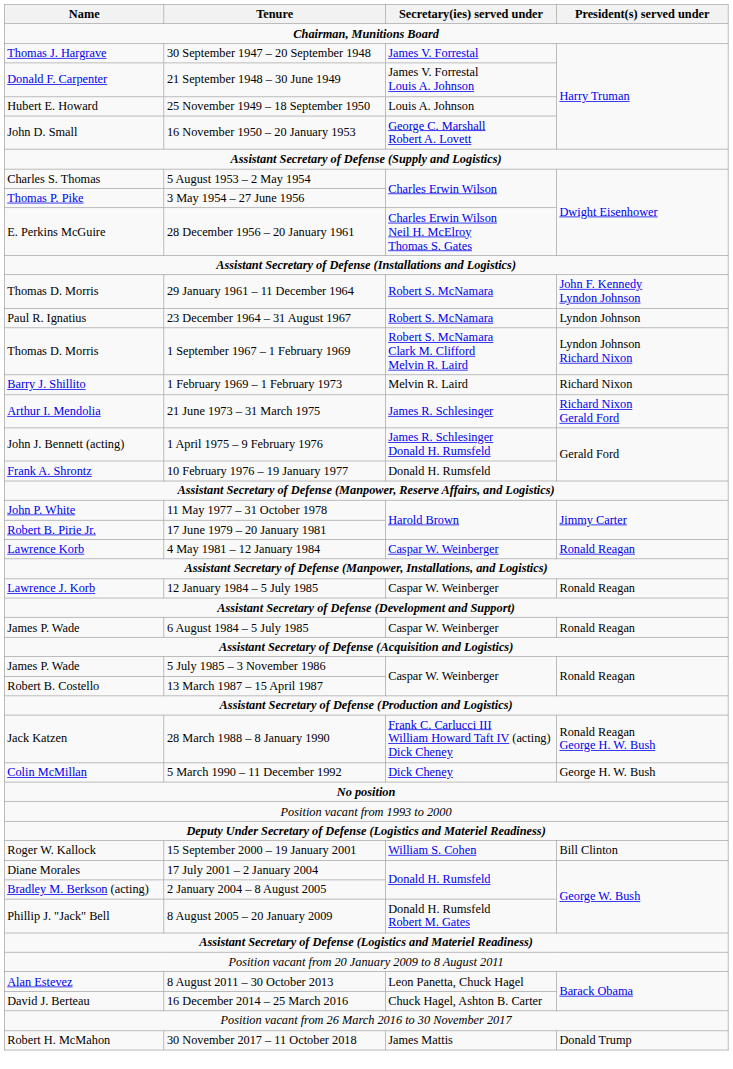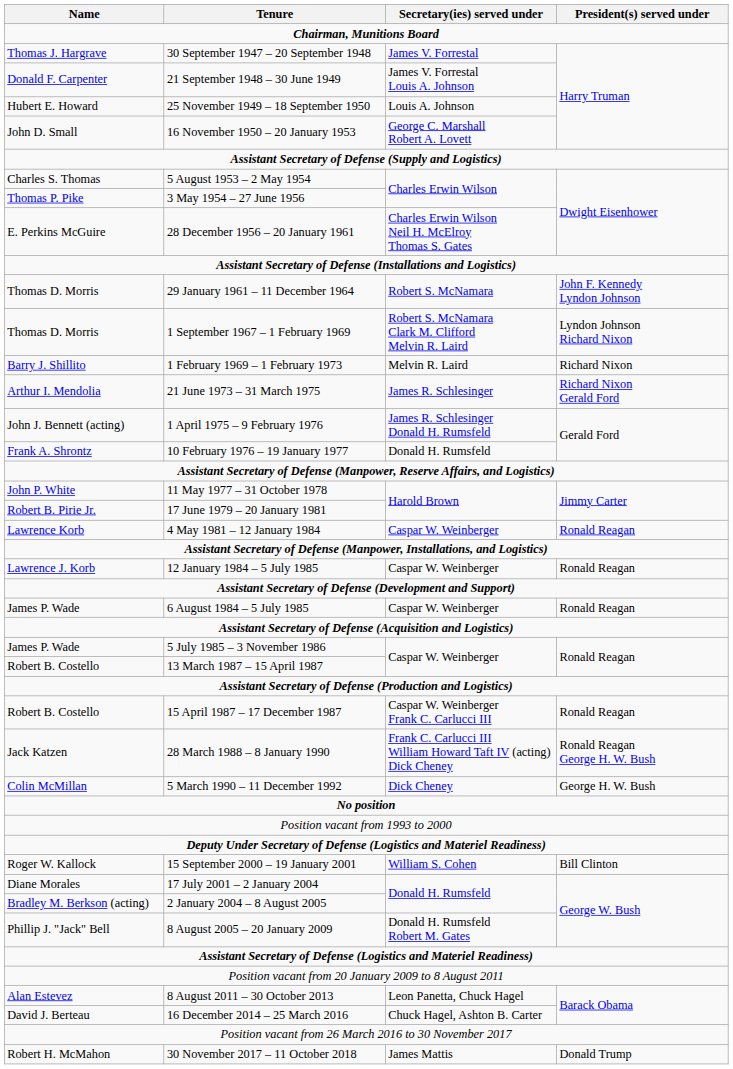- row: Paul R. Ignatius | 23 December 1964 – 31 August 1967 | Robert S. McNamara | Lyndon Johnson
+ row: Robert B. Costello | 15 April 1987 – 17 December 1987 | Caspar W. Weinberger Frank C. Carlucci III | Ronald Reagan
